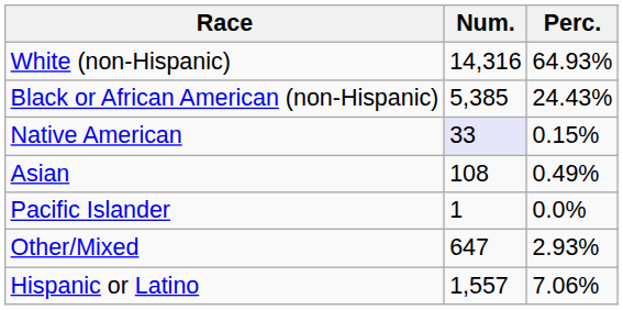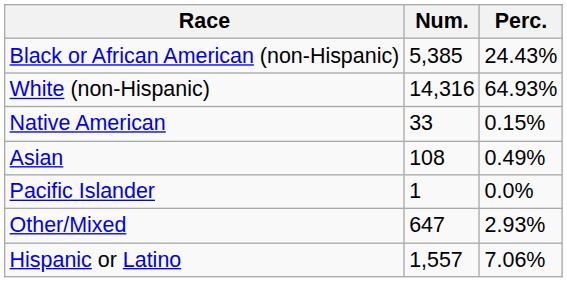rows swapped: White (non-Hispanic) <-> Black or African American (non-Hispanic)
Native American | Num.: lavender background -> no background
